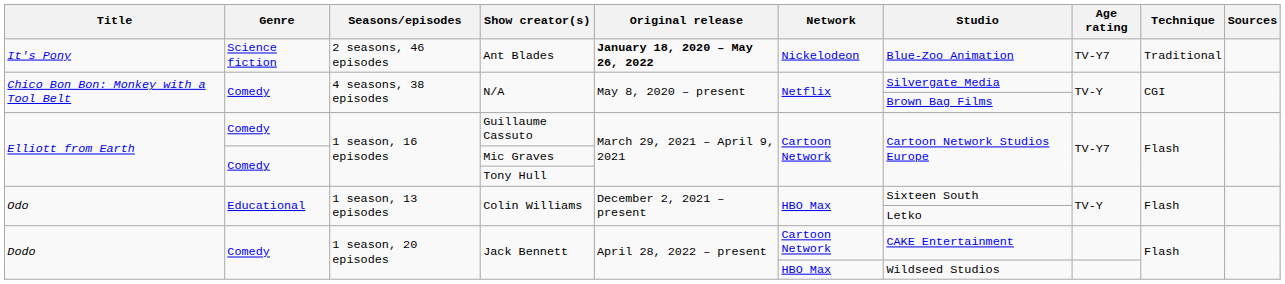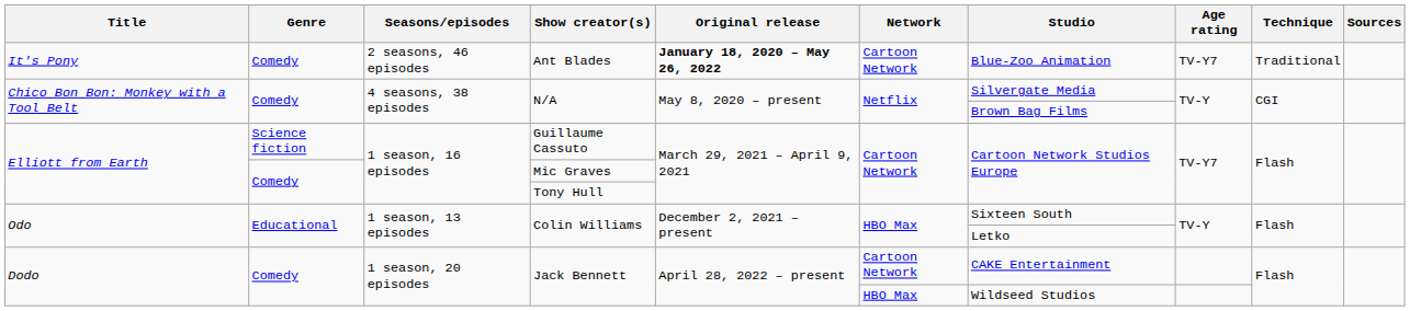Ant Blades | Genre: Science fiction -> Comedy
Ant Blades | Network: Nickelodeon -> Cartoon Network
Guillaume Cassuto | Genre: Comedy -> Science fiction
